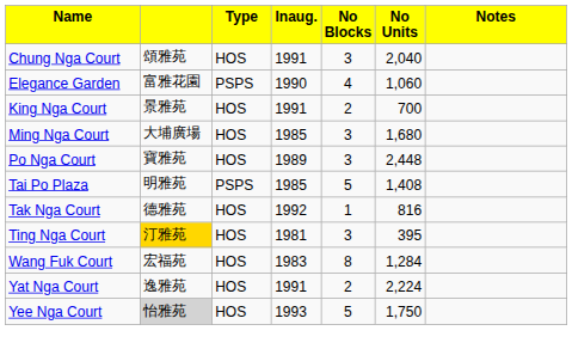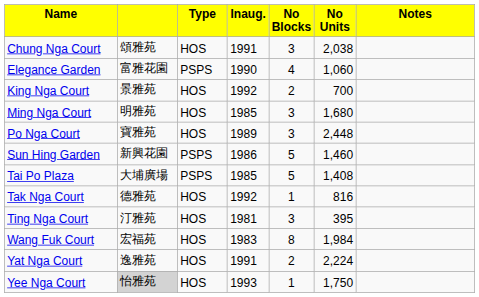Chung Nga Court | column 6: 2,040 -> 2,038
King Nga Court | column 4: 1991 -> 1992
Ming Nga Court | column 2: 大埔廣場 -> 明雅苑
+ row: Sun Hing Garden | 新興花園 | PSPS | 1986 | 5 | 1,460
Tai Po Plaza | column 2: 明雅苑 -> 大埔廣場
Ting Nga Court | column 2: gold background -> no background
Wang Fuk Court | column 6: 1,284 -> 1,984
Yee Nga Court | column 5: 5 -> 1
